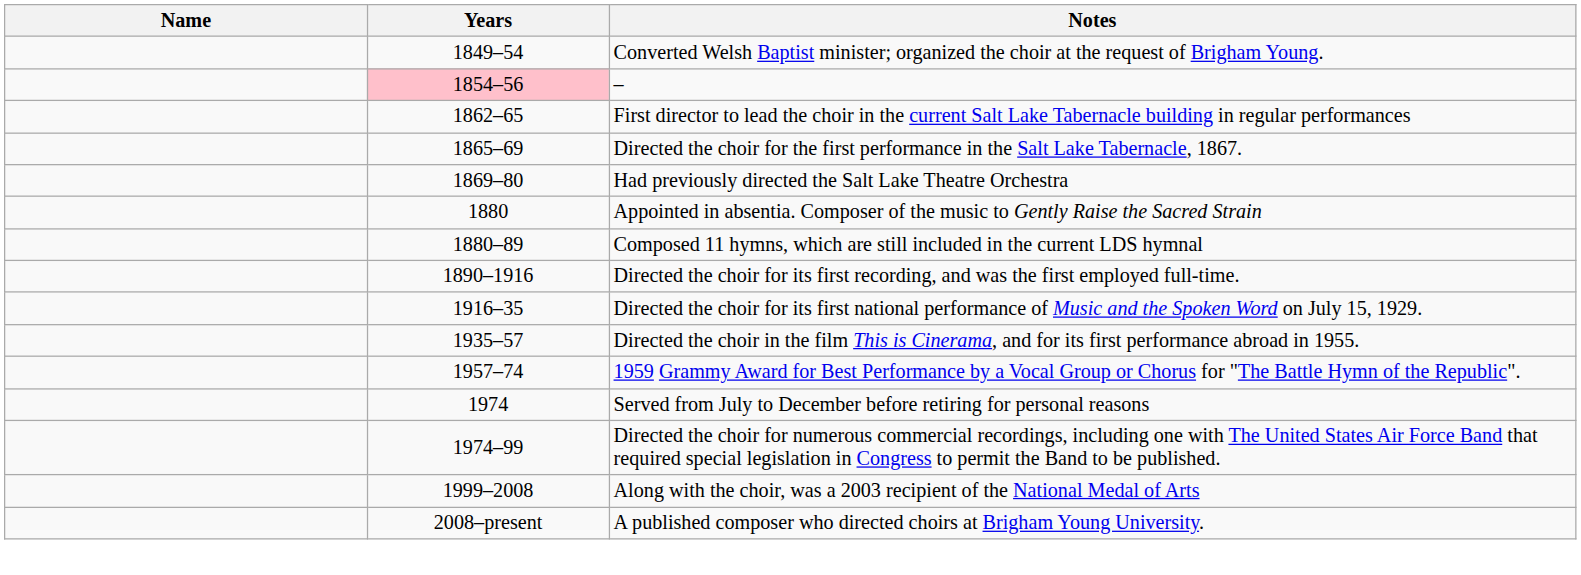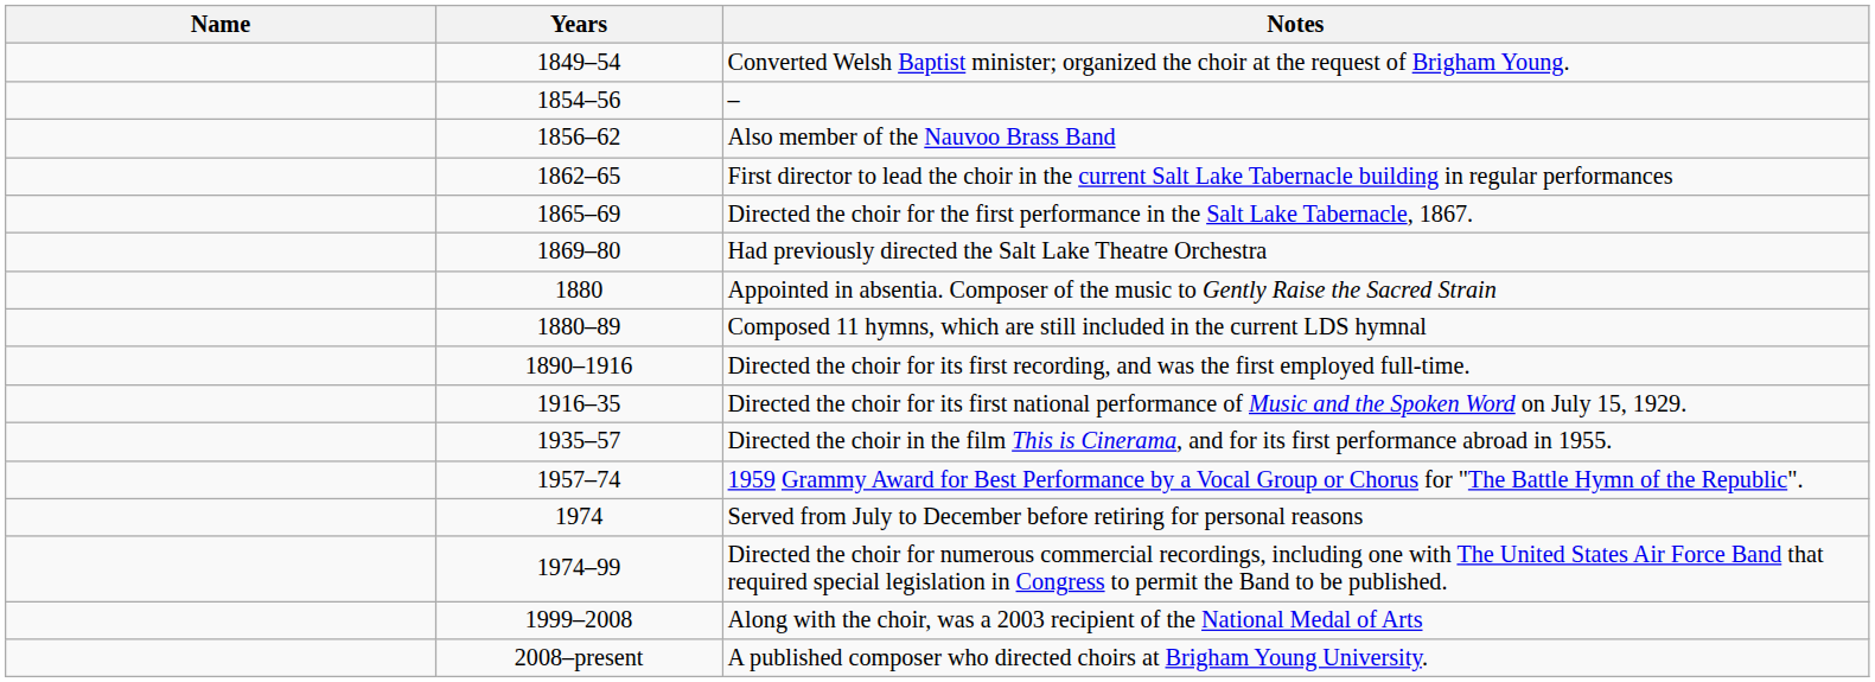– | Years: pink background -> no background
+ row: 1856–62 | Also member of the Nauvoo Brass Band
